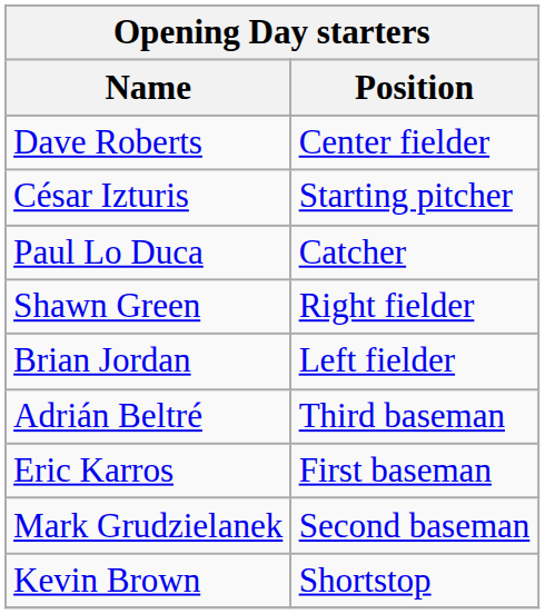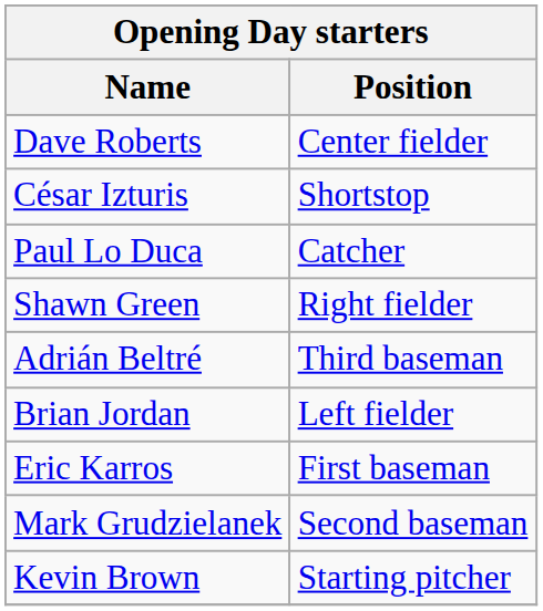César Izturis | Position: Starting pitcher -> Shortstop
rows swapped: Brian Jordan <-> Adrián Beltré
Kevin Brown | Position: Shortstop -> Starting pitcher
